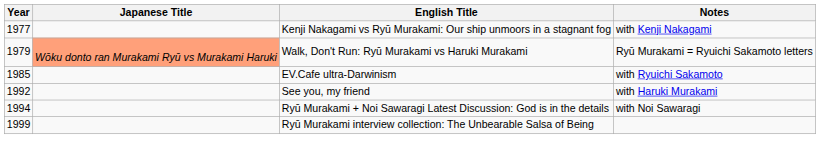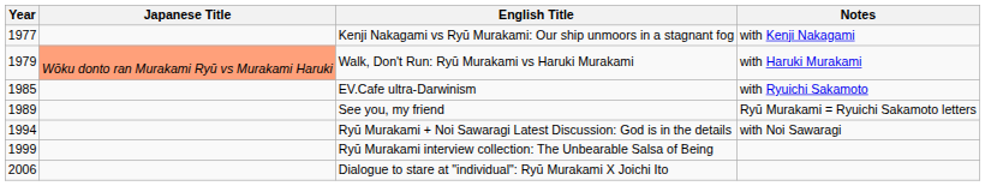Walk, Don't Run: Ryū Murakami vs Haruki Murakami | Notes: Ryū Murakami = Ryuichi Sakamoto letters -> with Haruki Murakami
See you, my friend | Year: 1992 -> 1989
See you, my friend | Notes: with Haruki Murakami -> Ryū Murakami = Ryuichi Sakamoto letters
+ row: 2006 | Dialogue to stare at "individual": Ryū Murakami X Joichi Ito
